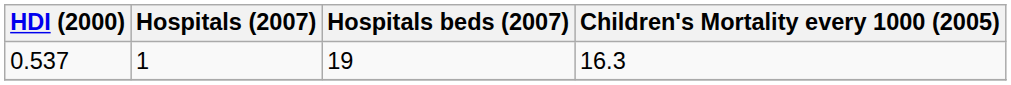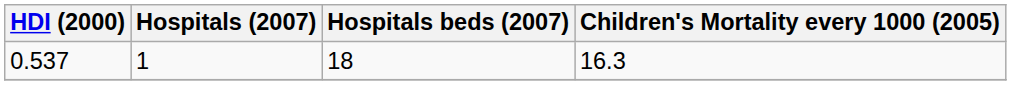0.537 | Hospitals beds (2007): 19 -> 18
